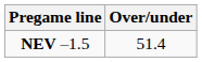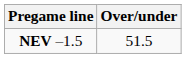NEV –1.5 | Over/under: 51.4 -> 51.5
